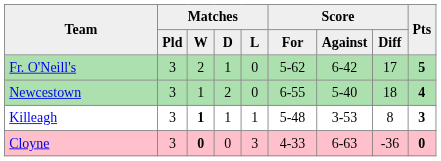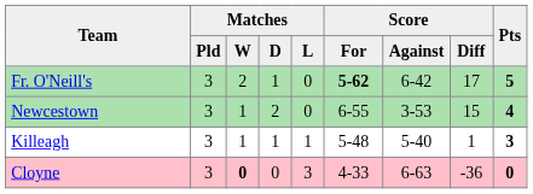Fr. O'Neill's | Score / For: normal -> bold
Newcestown | Score / Against: 5-40 -> 3-53
Newcestown | Score / Diff: 18 -> 15
Killeagh | Matches / W: bold -> normal
Killeagh | Score / Against: 3-53 -> 5-40
Killeagh | Score / Diff: 8 -> 1
